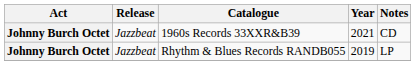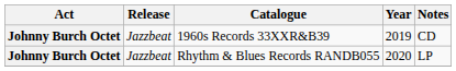1960s Records 33XXR&B39 | Year: 2021 -> 2019
Rhythm & Blues Records RANDB055 | Year: 2019 -> 2020
